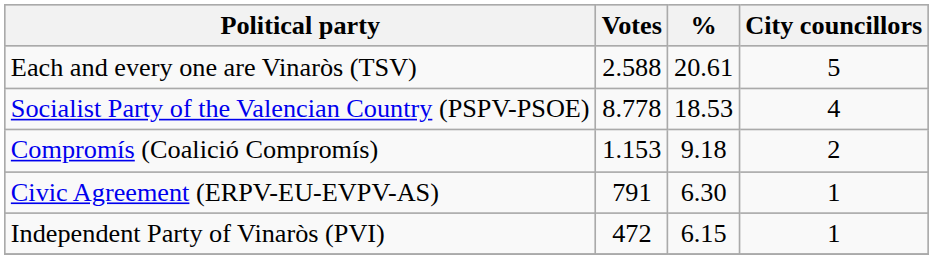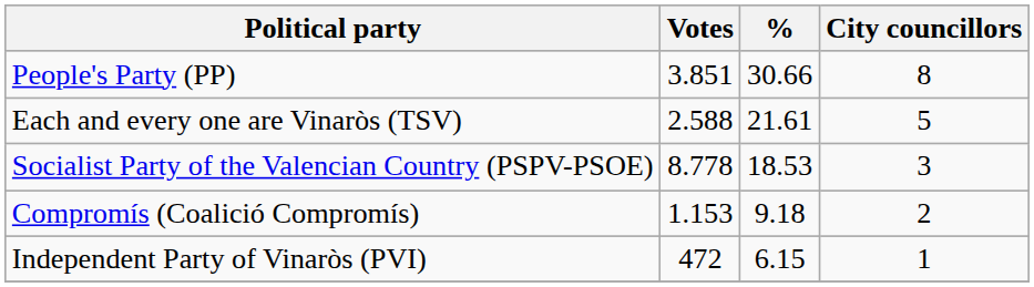+ row: People's Party (PP) | 3.851 | 30.66 | 8
Each and every one are Vinaròs (TSV) | %: 20.61 -> 21.61
Socialist Party of the Valencian Country (PSPV-PSOE) | City councillors: 4 -> 3
- row: Civic Agreement (ERPV-EU-EVPV-AS) | 791 | 6.30 | 1
